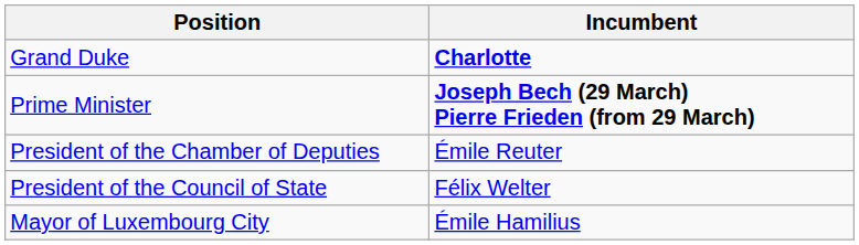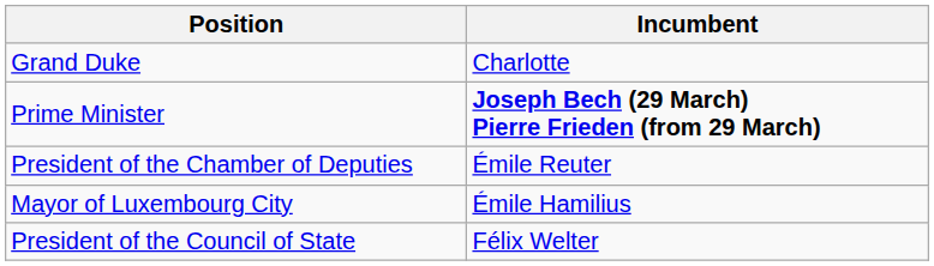Grand Duke | Incumbent: bold -> normal
rows swapped: President of the Council of State <-> Mayor of Luxembourg City
